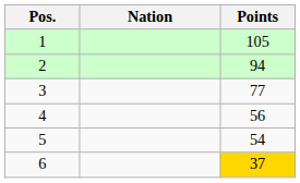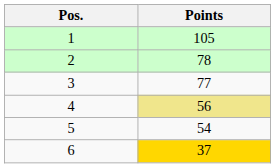- column: Nation
2 | Points: 94 -> 78
4 | Points: no background -> khaki background
